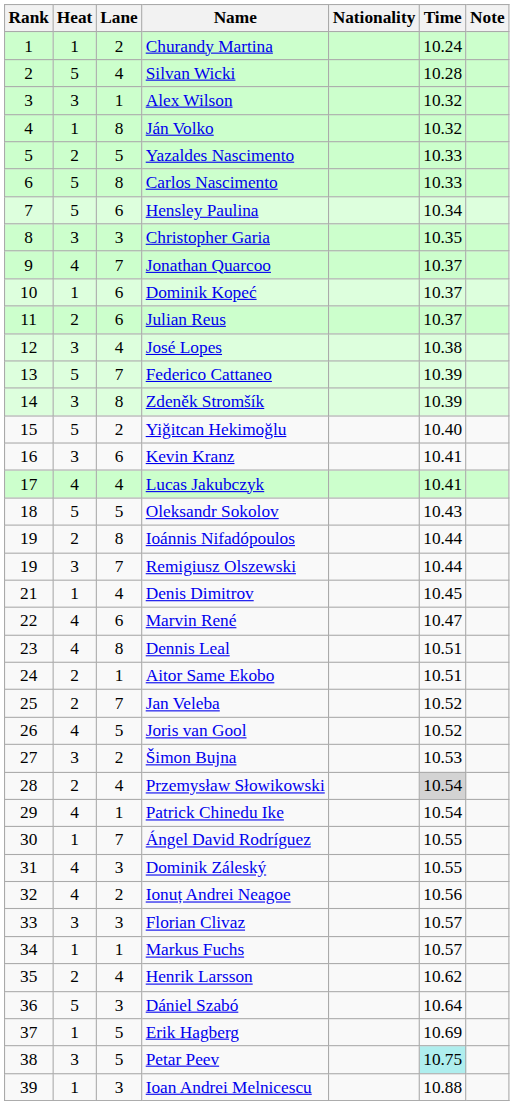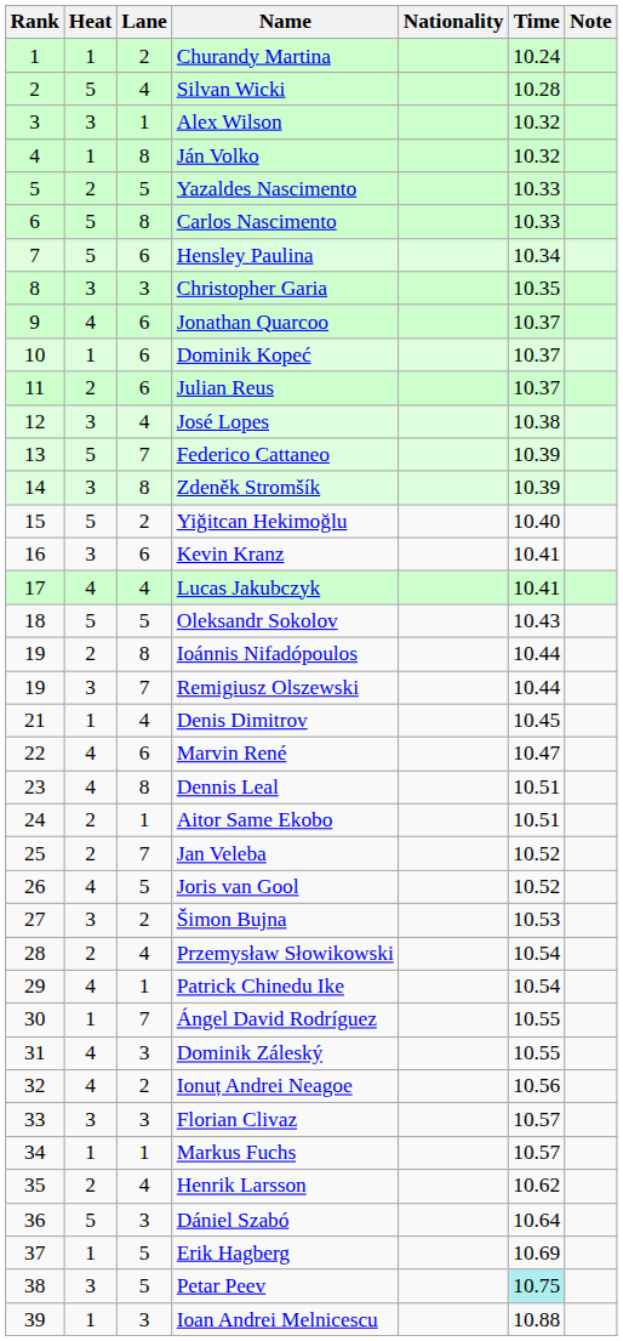Jonathan Quarcoo | Lane: 7 -> 6
Przemysław Słowikowski | Time: lightgrey background -> no background
